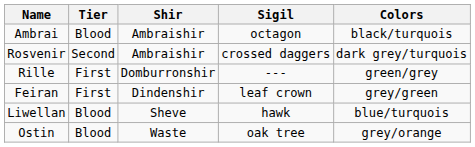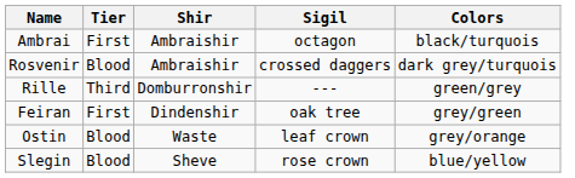Ambrai | Tier: Blood -> First
Rosvenir | Tier: Second -> Blood
Rille | Tier: First -> Third
Feiran | Sigil: leaf crown -> oak tree
- row: Liwellan | Blood | Sheve | hawk | blue/turquois
Ostin | Sigil: oak tree -> leaf crown
+ row: Slegin | Blood | Sheve | rose crown | blue/yellow
